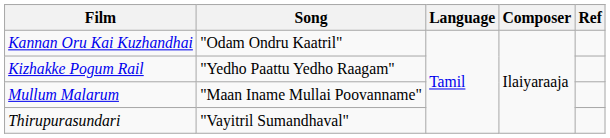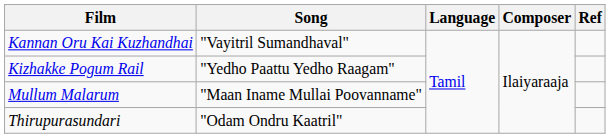Kannan Oru Kai Kuzhandhai | Song: "Odam Ondru Kaatril" -> "Vayitril Sumandhaval"
Thirupurasundari | Song: "Vayitril Sumandhaval" -> "Odam Ondru Kaatril"
